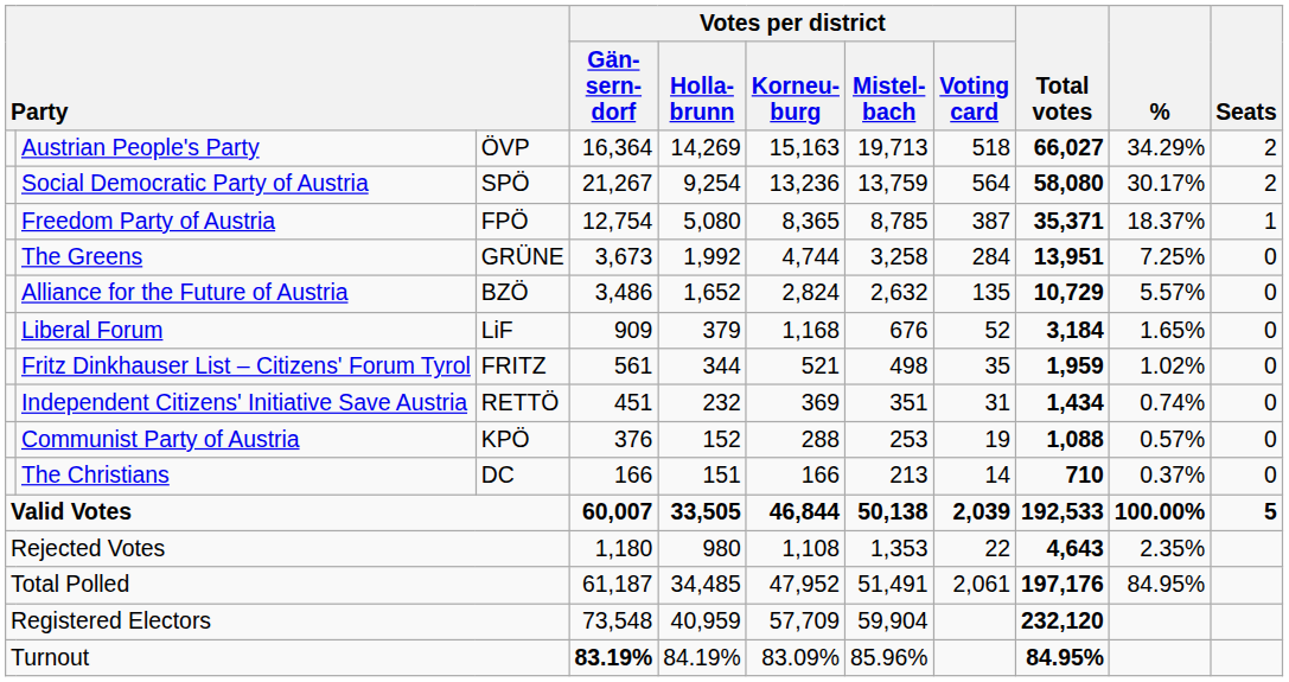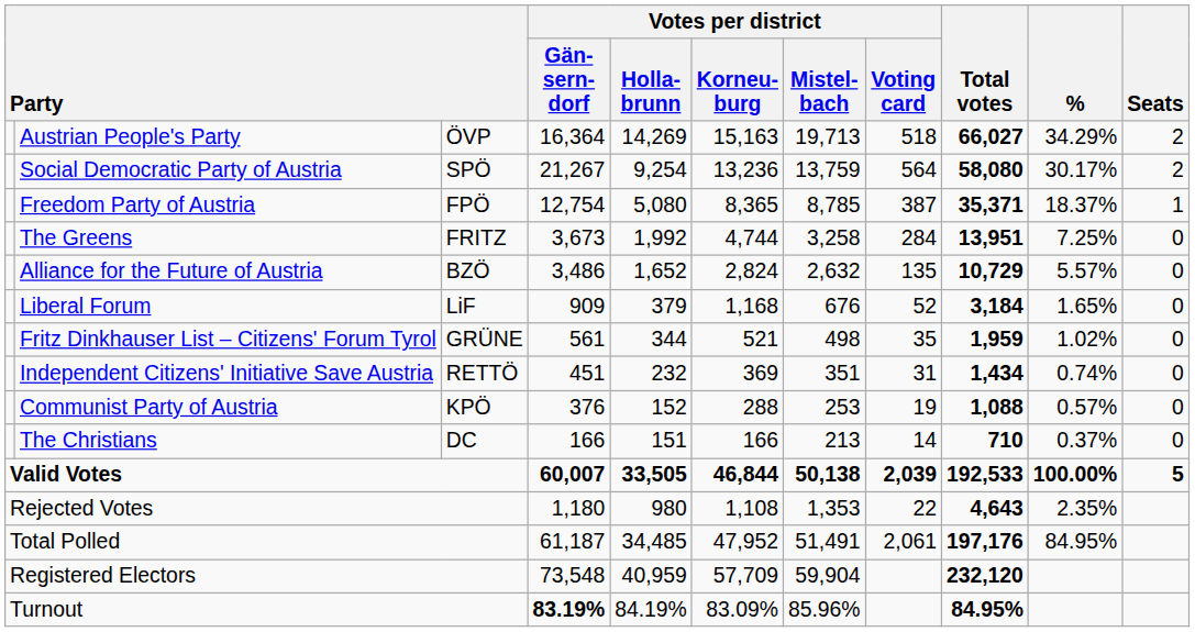The Greens | column 3: GRÜNE -> FRITZ
Fritz Dinkhauser List – Citizens' Forum Tyrol | column 3: FRITZ -> GRÜNE
